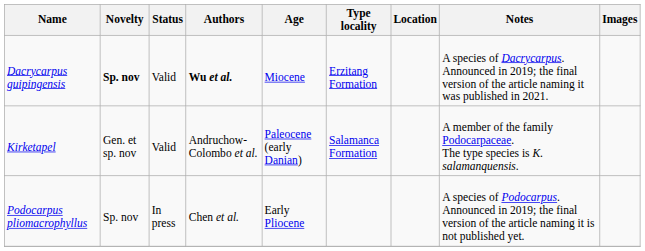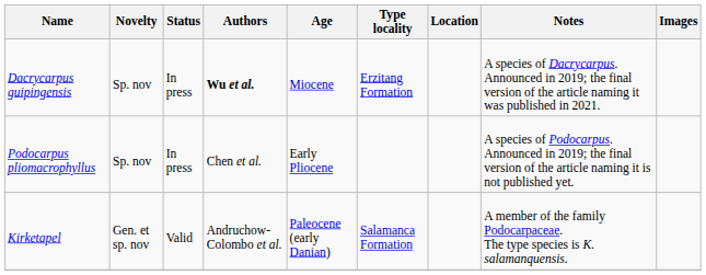Dacrycarpus guipingensis | Novelty: bold -> normal
Dacrycarpus guipingensis | Status: Valid -> In press
rows swapped: Kirketapel <-> Podocarpus pliomacrophyllus
